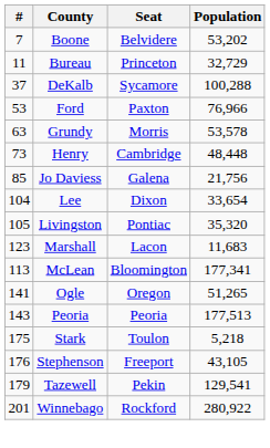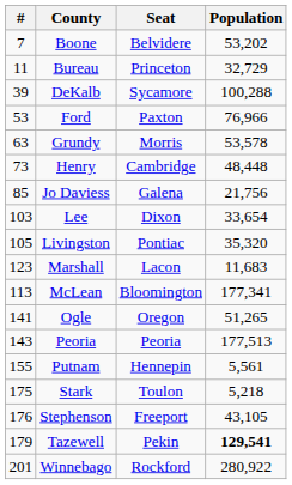DeKalb | #: 37 -> 39
Lee | #: 104 -> 103
+ row: 155 | Putnam | Hennepin | 5,561
Tazewell | Population: normal -> bold
